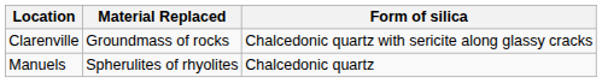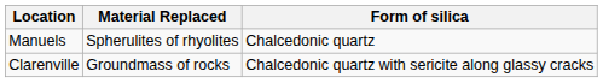rows swapped: Manuels <-> Clarenville
